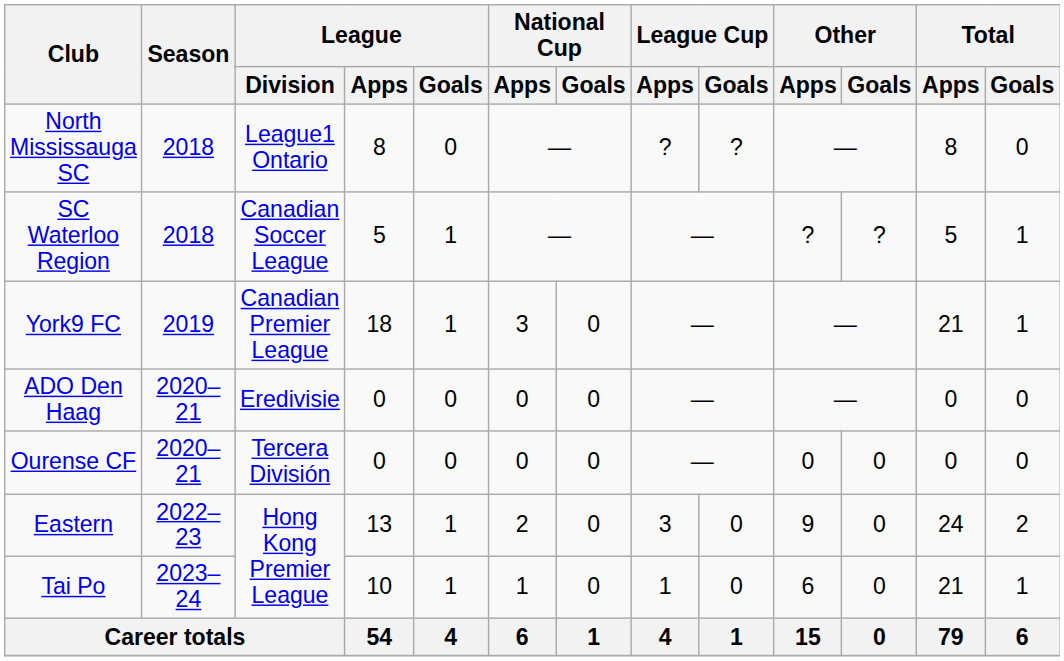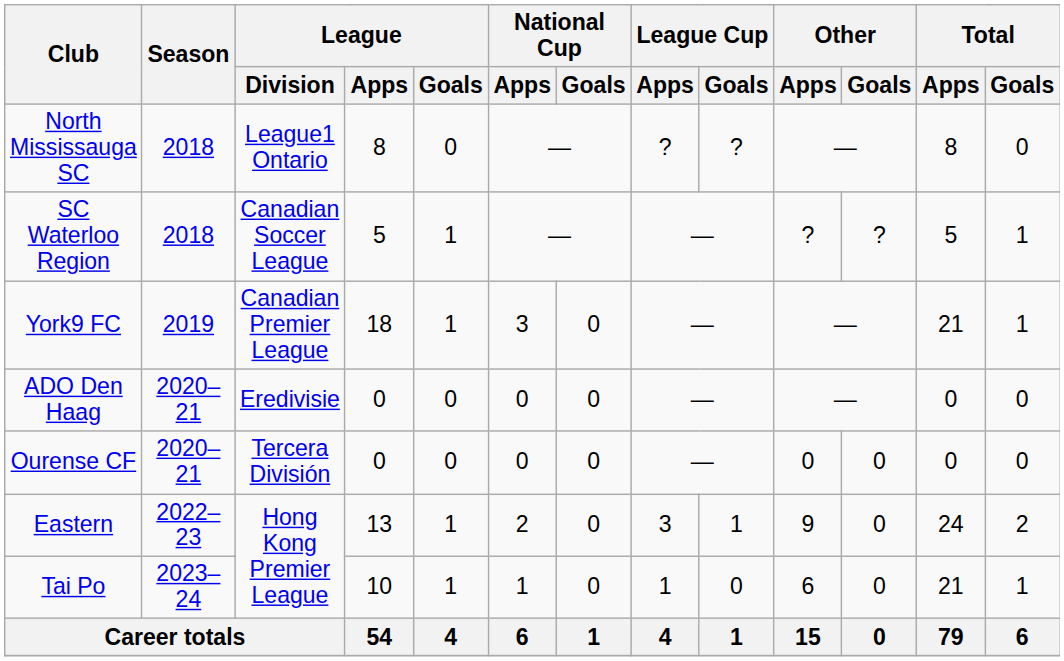Eastern | League Cup / Goals: 0 -> 1
